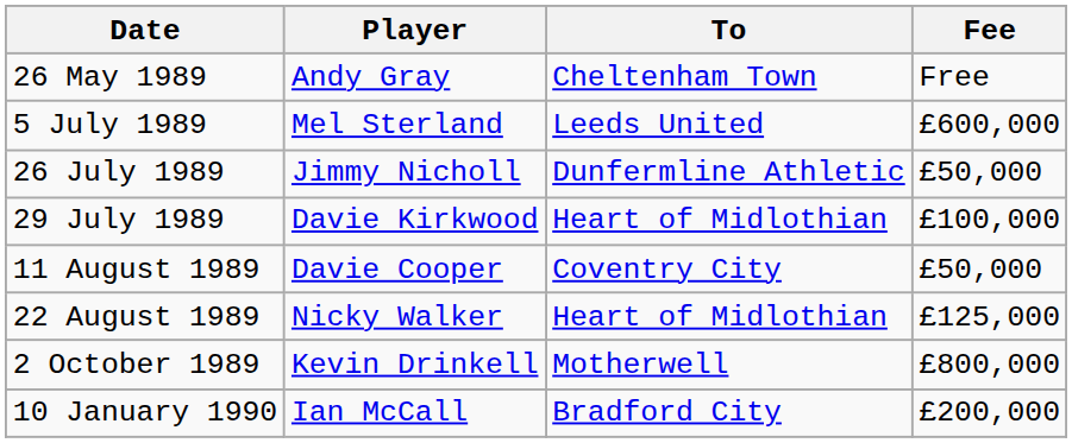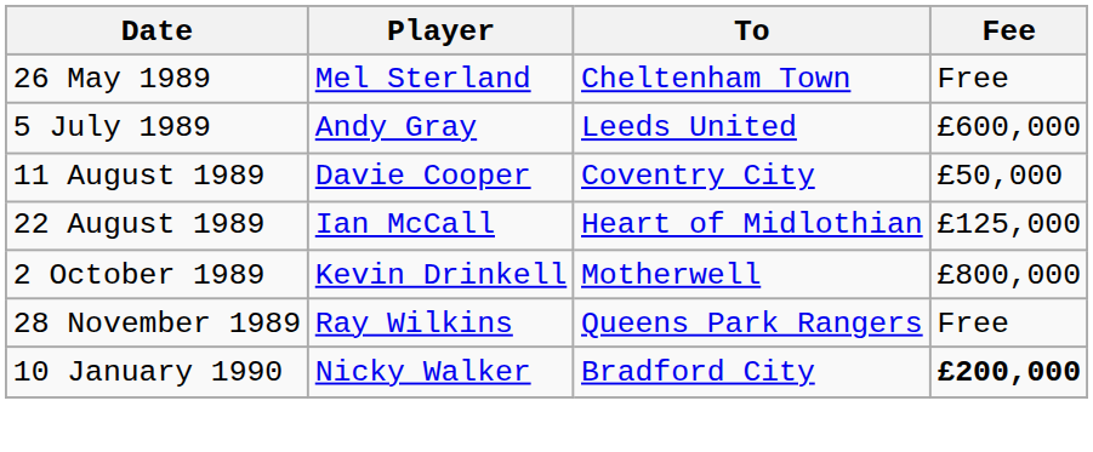26 May 1989 | Player: Andy Gray -> Mel Sterland
5 July 1989 | Player: Mel Sterland -> Andy Gray
- row: 26 July 1989 | Jimmy Nicholl | Dunfermline Athletic | £50,000
- row: 29 July 1989 | Davie Kirkwood | Heart of Midlothian | £100,000
22 August 1989 | Player: Nicky Walker -> Ian McCall
+ row: 28 November 1989 | Ray Wilkins | Queens Park Rangers | Free
10 January 1990 | Player: Ian McCall -> Nicky Walker
10 January 1990 | Fee: normal -> bold
